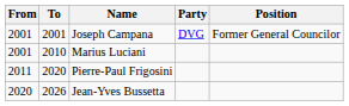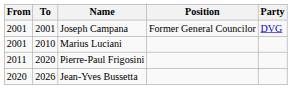columns swapped: Party <-> Position
